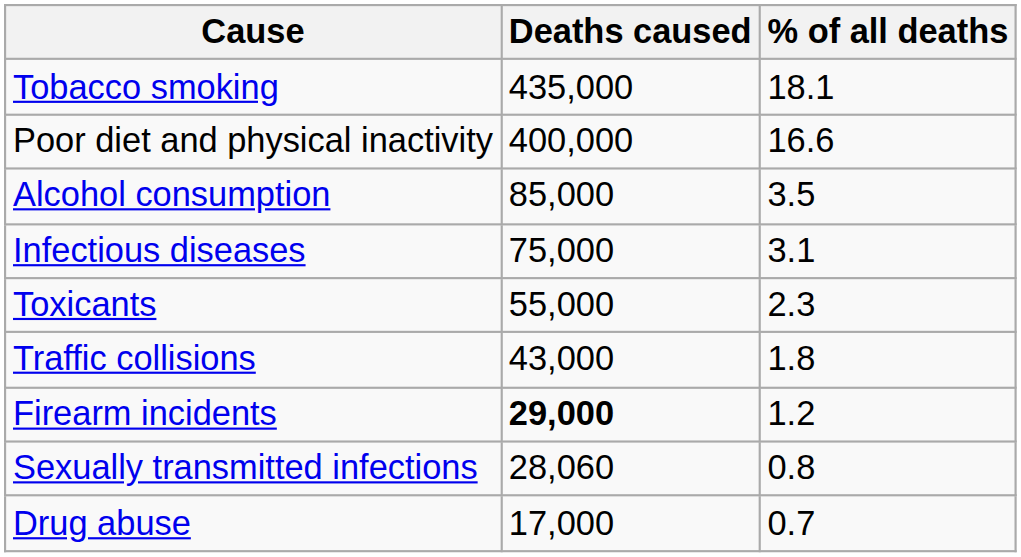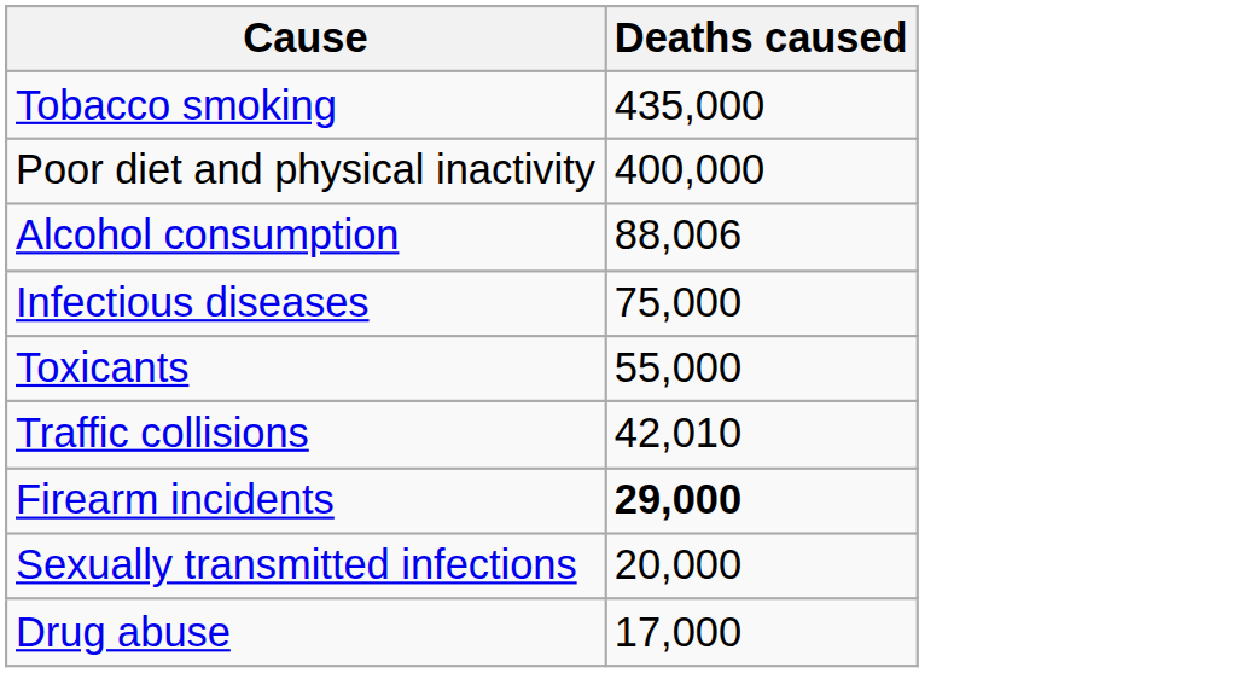- column: % of all deaths | 18.1 | 16.6 | 3.5 | 3.1 | 2.3 | 1.8 | 1.2 | 0.8 | 0.7
Alcohol consumption | Deaths caused: 85,000 -> 88,006
Traffic collisions | Deaths caused: 43,000 -> 42,010
Sexually transmitted infections | Deaths caused: 28,060 -> 20,000
